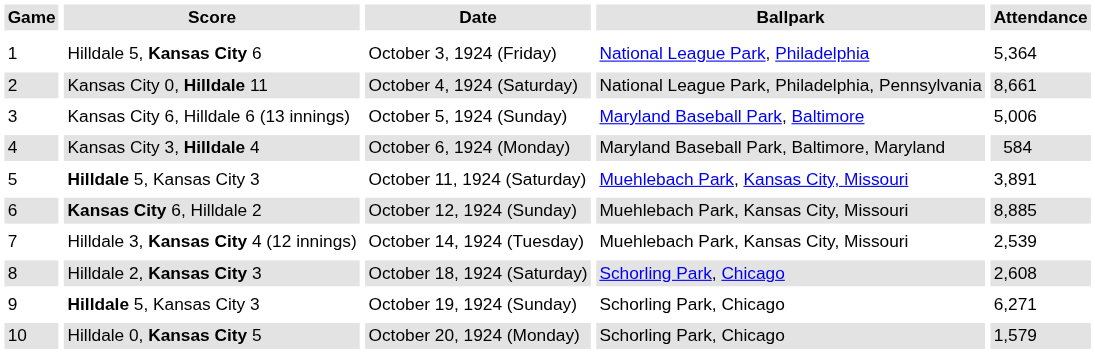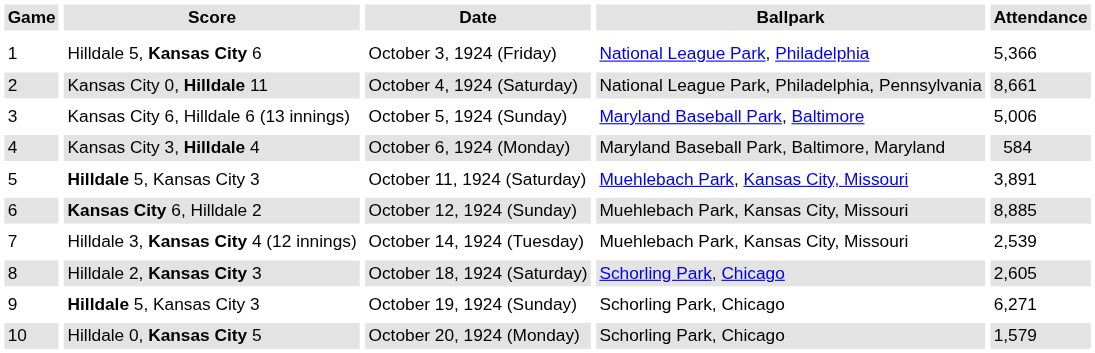October 3, 1924 (Friday) | Attendance: 5,364 -> 5,366
October 18, 1924 (Saturday) | Attendance: 2,608 -> 2,605
